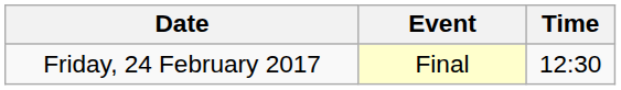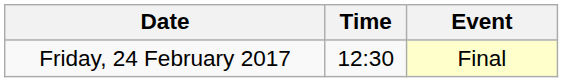columns swapped: Time <-> Event
